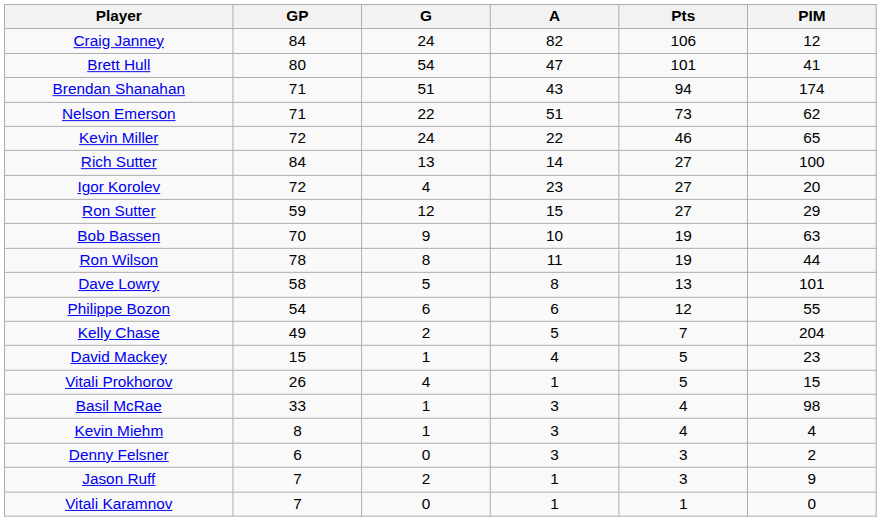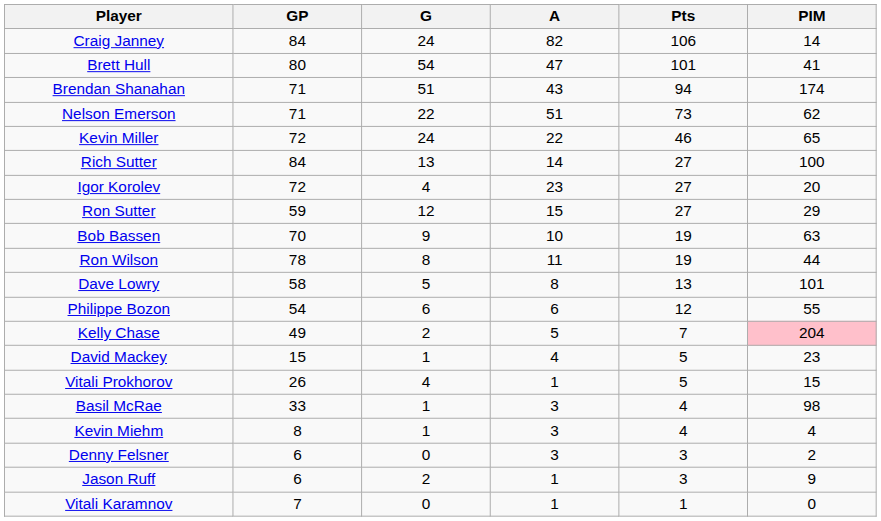Craig Janney | PIM: 12 -> 14
Kelly Chase | PIM: no background -> pink background
Jason Ruff | GP: 7 -> 6
